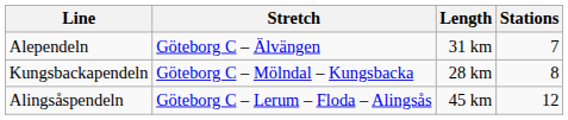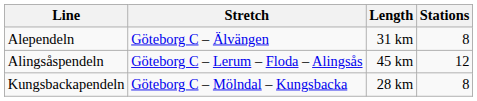Alependeln | Stations: 7 -> 8
rows swapped: Alingsåspendeln <-> Kungsbackapendeln
